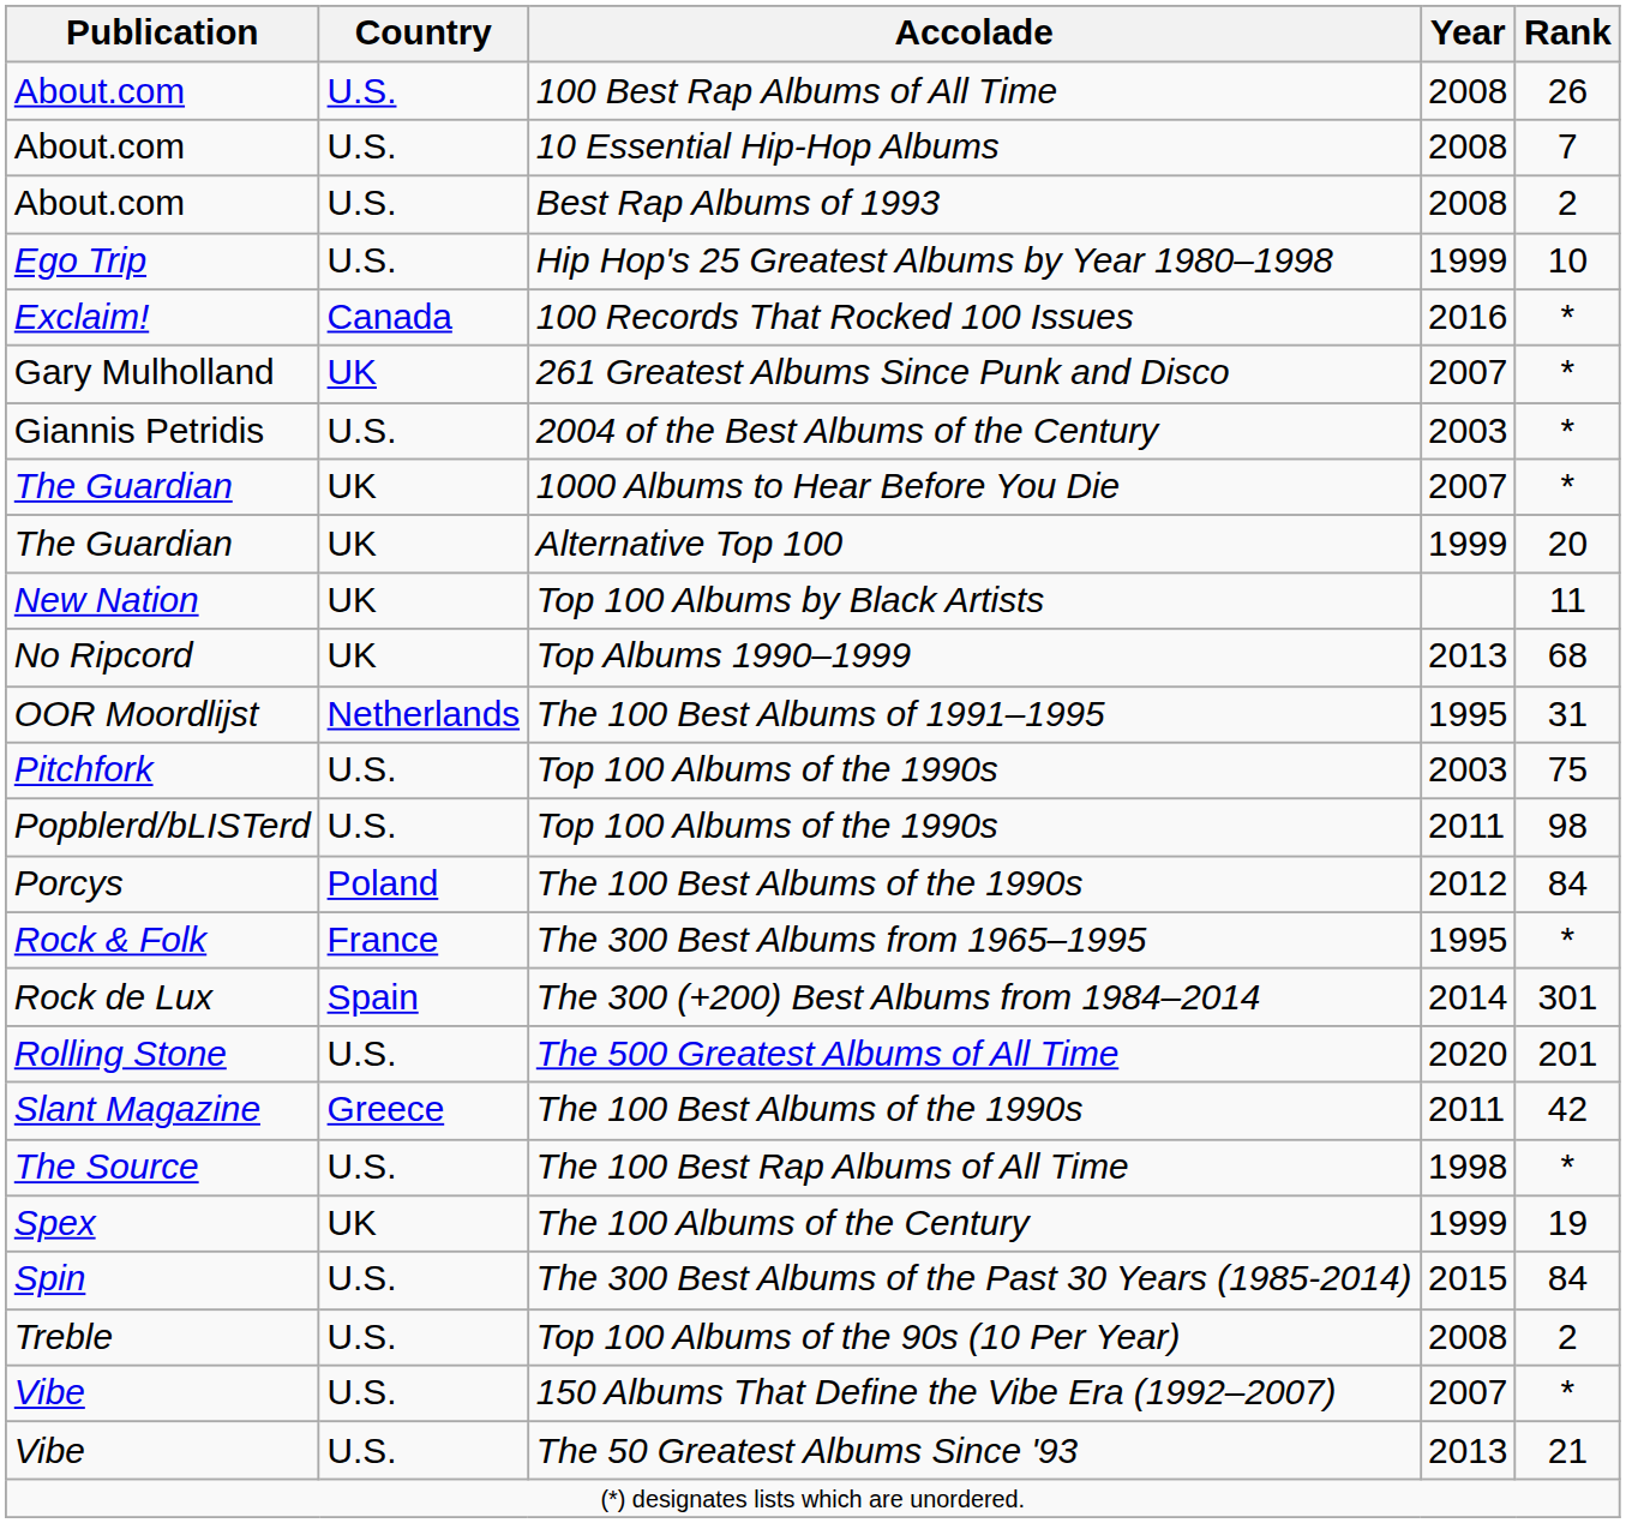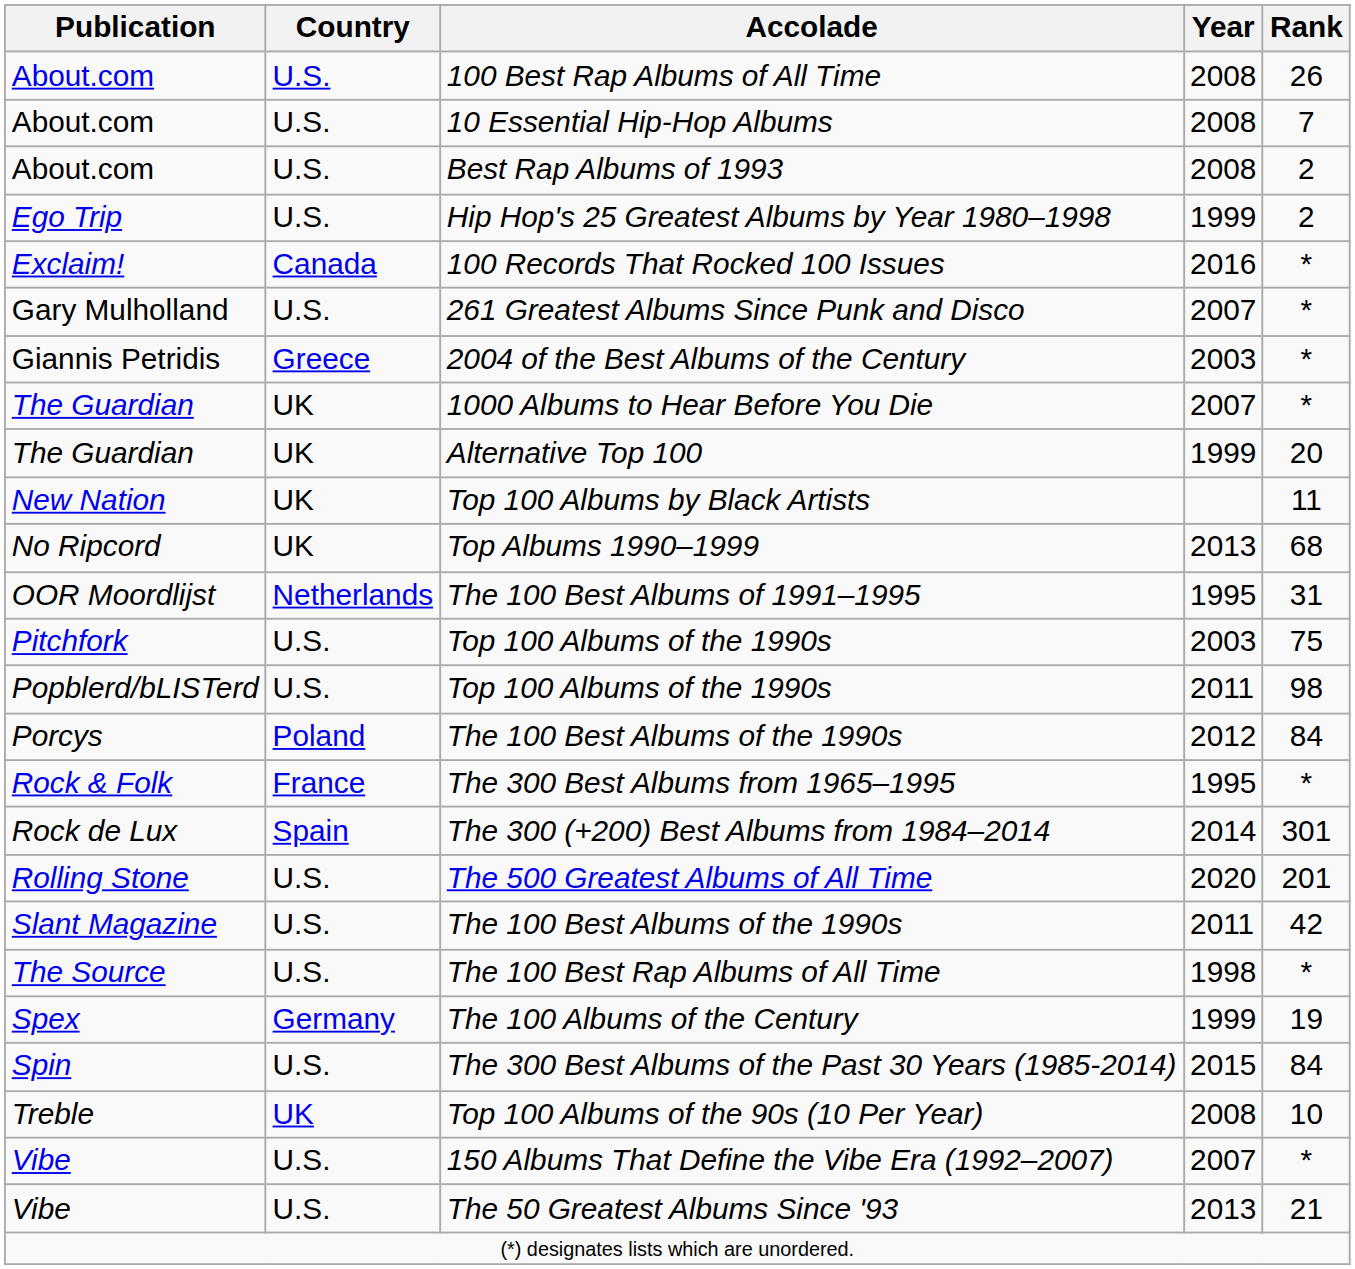Hip Hop's 25 Greatest Albums by Year 1980–1998 | Rank: 10 -> 2
261 Greatest Albums Since Punk and Disco | Country: UK -> U.S.
2004 of the Best Albums of the Century | Country: U.S. -> Greece
Slant Magazine / The 100 Best Albums of the 1990s | Country: Greece -> U.S.
The 100 Albums of the Century | Country: UK -> Germany
Top 100 Albums of the 90s (10 Per Year) | Country: U.S. -> UK
Top 100 Albums of the 90s (10 Per Year) | Rank: 2 -> 10
